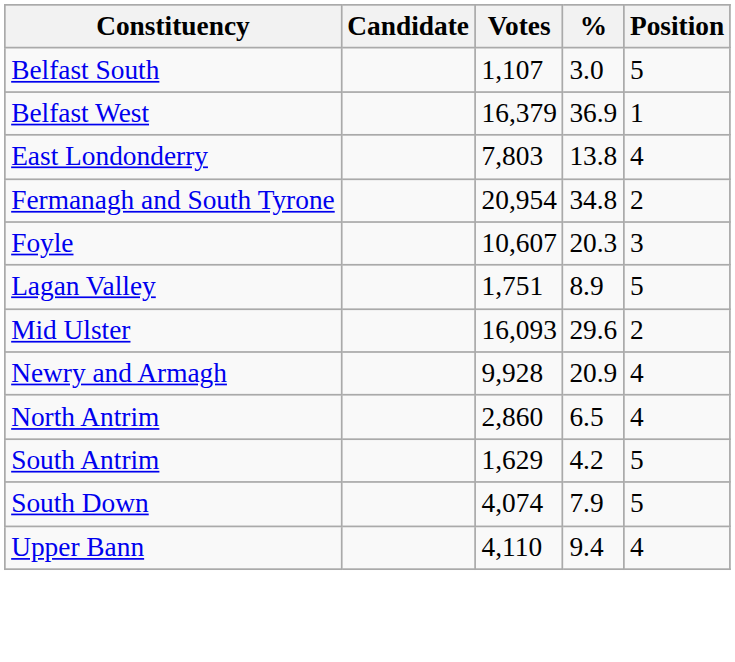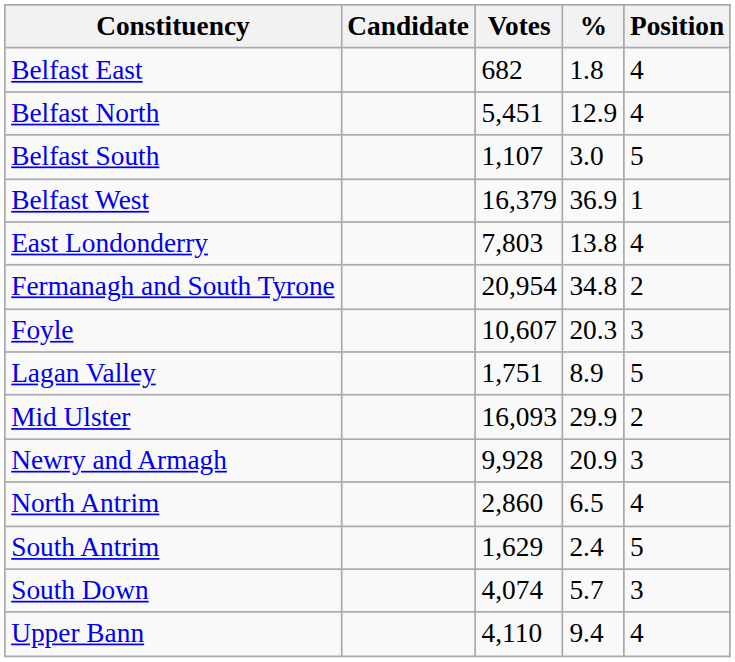+ row: Belfast East | 682 | 1.8 | 4
+ row: Belfast North | 5,451 | 12.9 | 4
Mid Ulster | %: 29.6 -> 29.9
Newry and Armagh | Position: 4 -> 3
South Antrim | %: 4.2 -> 2.4
South Down | %: 7.9 -> 5.7
South Down | Position: 5 -> 3
